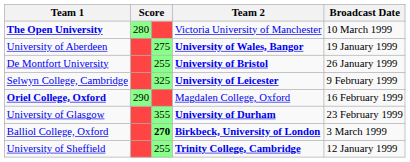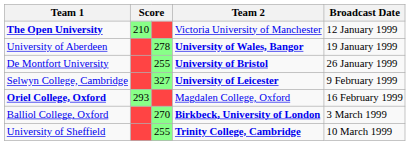The Open University | column 2: 280 -> 210
The Open University | Broadcast Date: 10 March 1999 -> 12 January 1999
University of Aberdeen | column 3: 275 -> 278
Selwyn College, Cambridge | column 3: 325 -> 327
Oriel College, Oxford | column 2: 290 -> 293
- row: University of Glasgow | 355 | University of Durham | 23 February 1999
Balliol College, Oxford | column 3: bold -> normal
University of Sheffield | Broadcast Date: 12 January 1999 -> 10 March 1999
